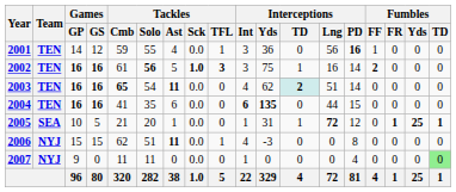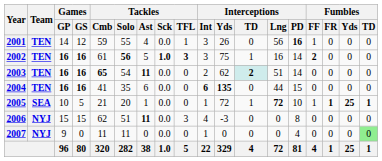2001 | Interceptions / Yds: 36 -> 26
2003 | Interceptions / Int: 4 -> 2
2005 | Interceptions / Yds: 31 -> 72
2005 | Interceptions / PD: 12 -> 10
2005 | Fumbles / FF: 0 -> 1
2006 | Tackles / TFL: 1 -> 3
